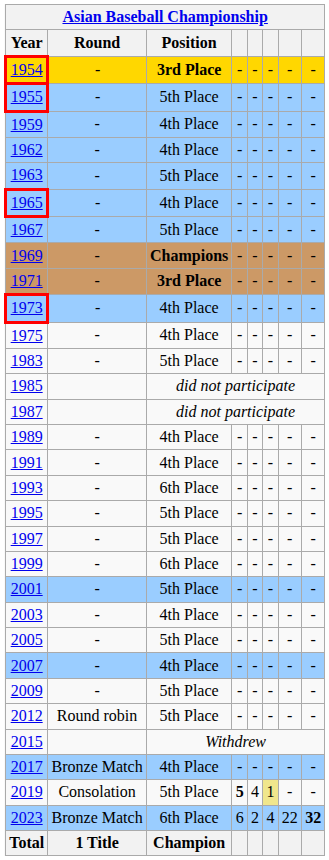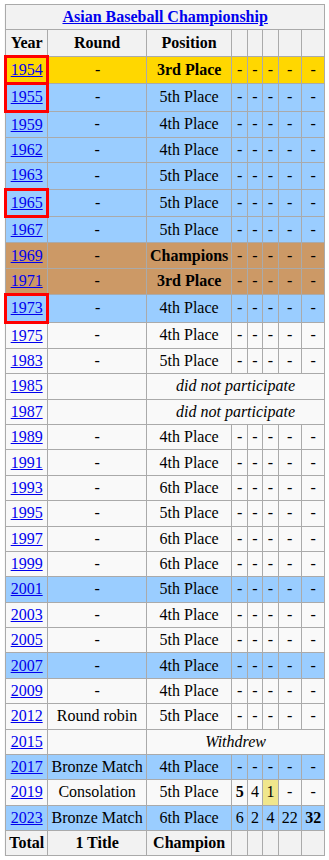1965 | Position: 4th Place -> 5th Place
1997 | Position: 5th Place -> 6th Place
2009 | Position: 5th Place -> 4th Place
